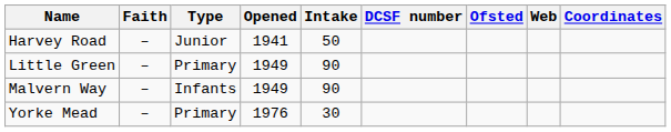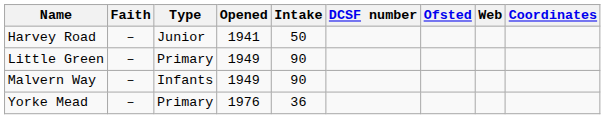Yorke Mead | Intake: 30 -> 36
